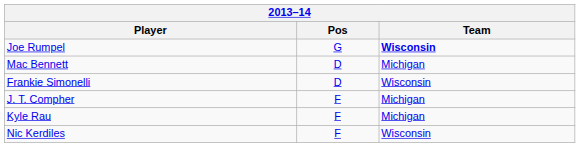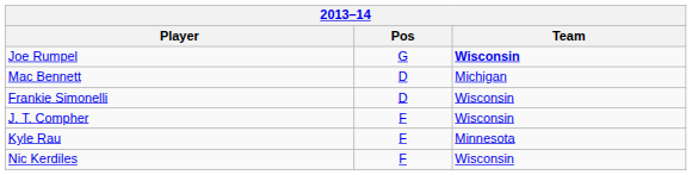J. T. Compher | Team: Michigan -> Wisconsin
Kyle Rau | Team: Michigan -> Minnesota
